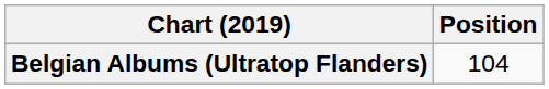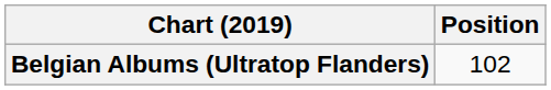Belgian Albums (Ultratop Flanders) | Position: 104 -> 102
